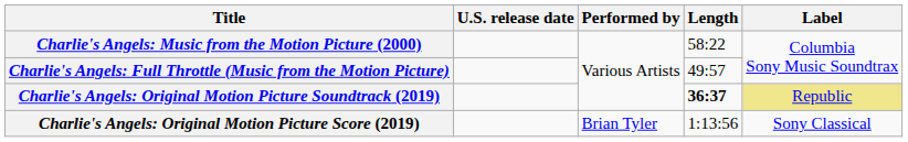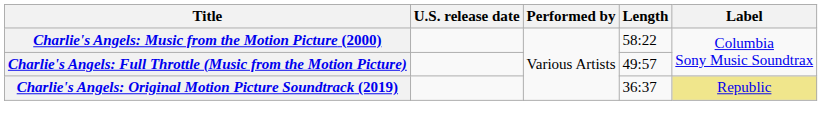Charlie's Angels: Original Motion Picture Soundtrack (2019) | Length: bold -> normal
- row: Charlie's Angels: Original Motion Picture Score (2019) | Brian Tyler | 1:13:56 | Sony Classical
